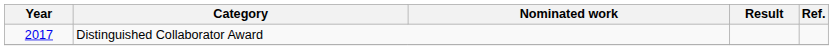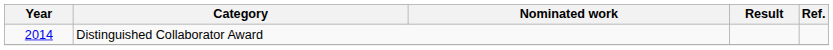Distinguished Collaborator Award | Year: 2017 -> 2014
